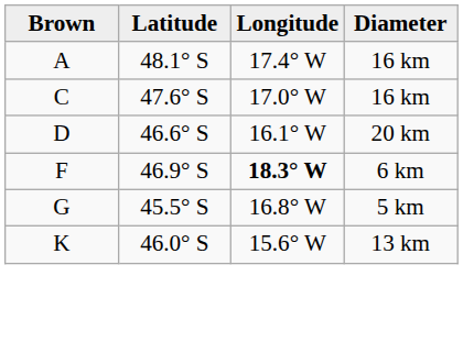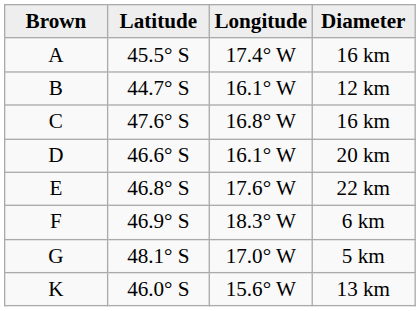A | Latitude: 48.1° S -> 45.5° S
+ row: B | 44.7° S | 16.1° W | 12 km
C | Longitude: 17.0° W -> 16.8° W
+ row: E | 46.8° S | 17.6° W | 22 km
F | Longitude: bold -> normal
G | Latitude: 45.5° S -> 48.1° S
G | Longitude: 16.8° W -> 17.0° W
